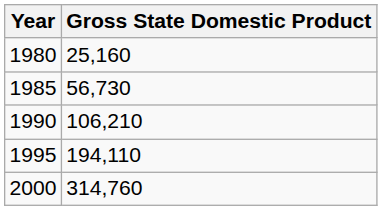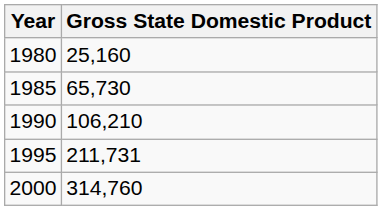1985 | Gross State Domestic Product: 56,730 -> 65,730
1995 | Gross State Domestic Product: 194,110 -> 211,731
